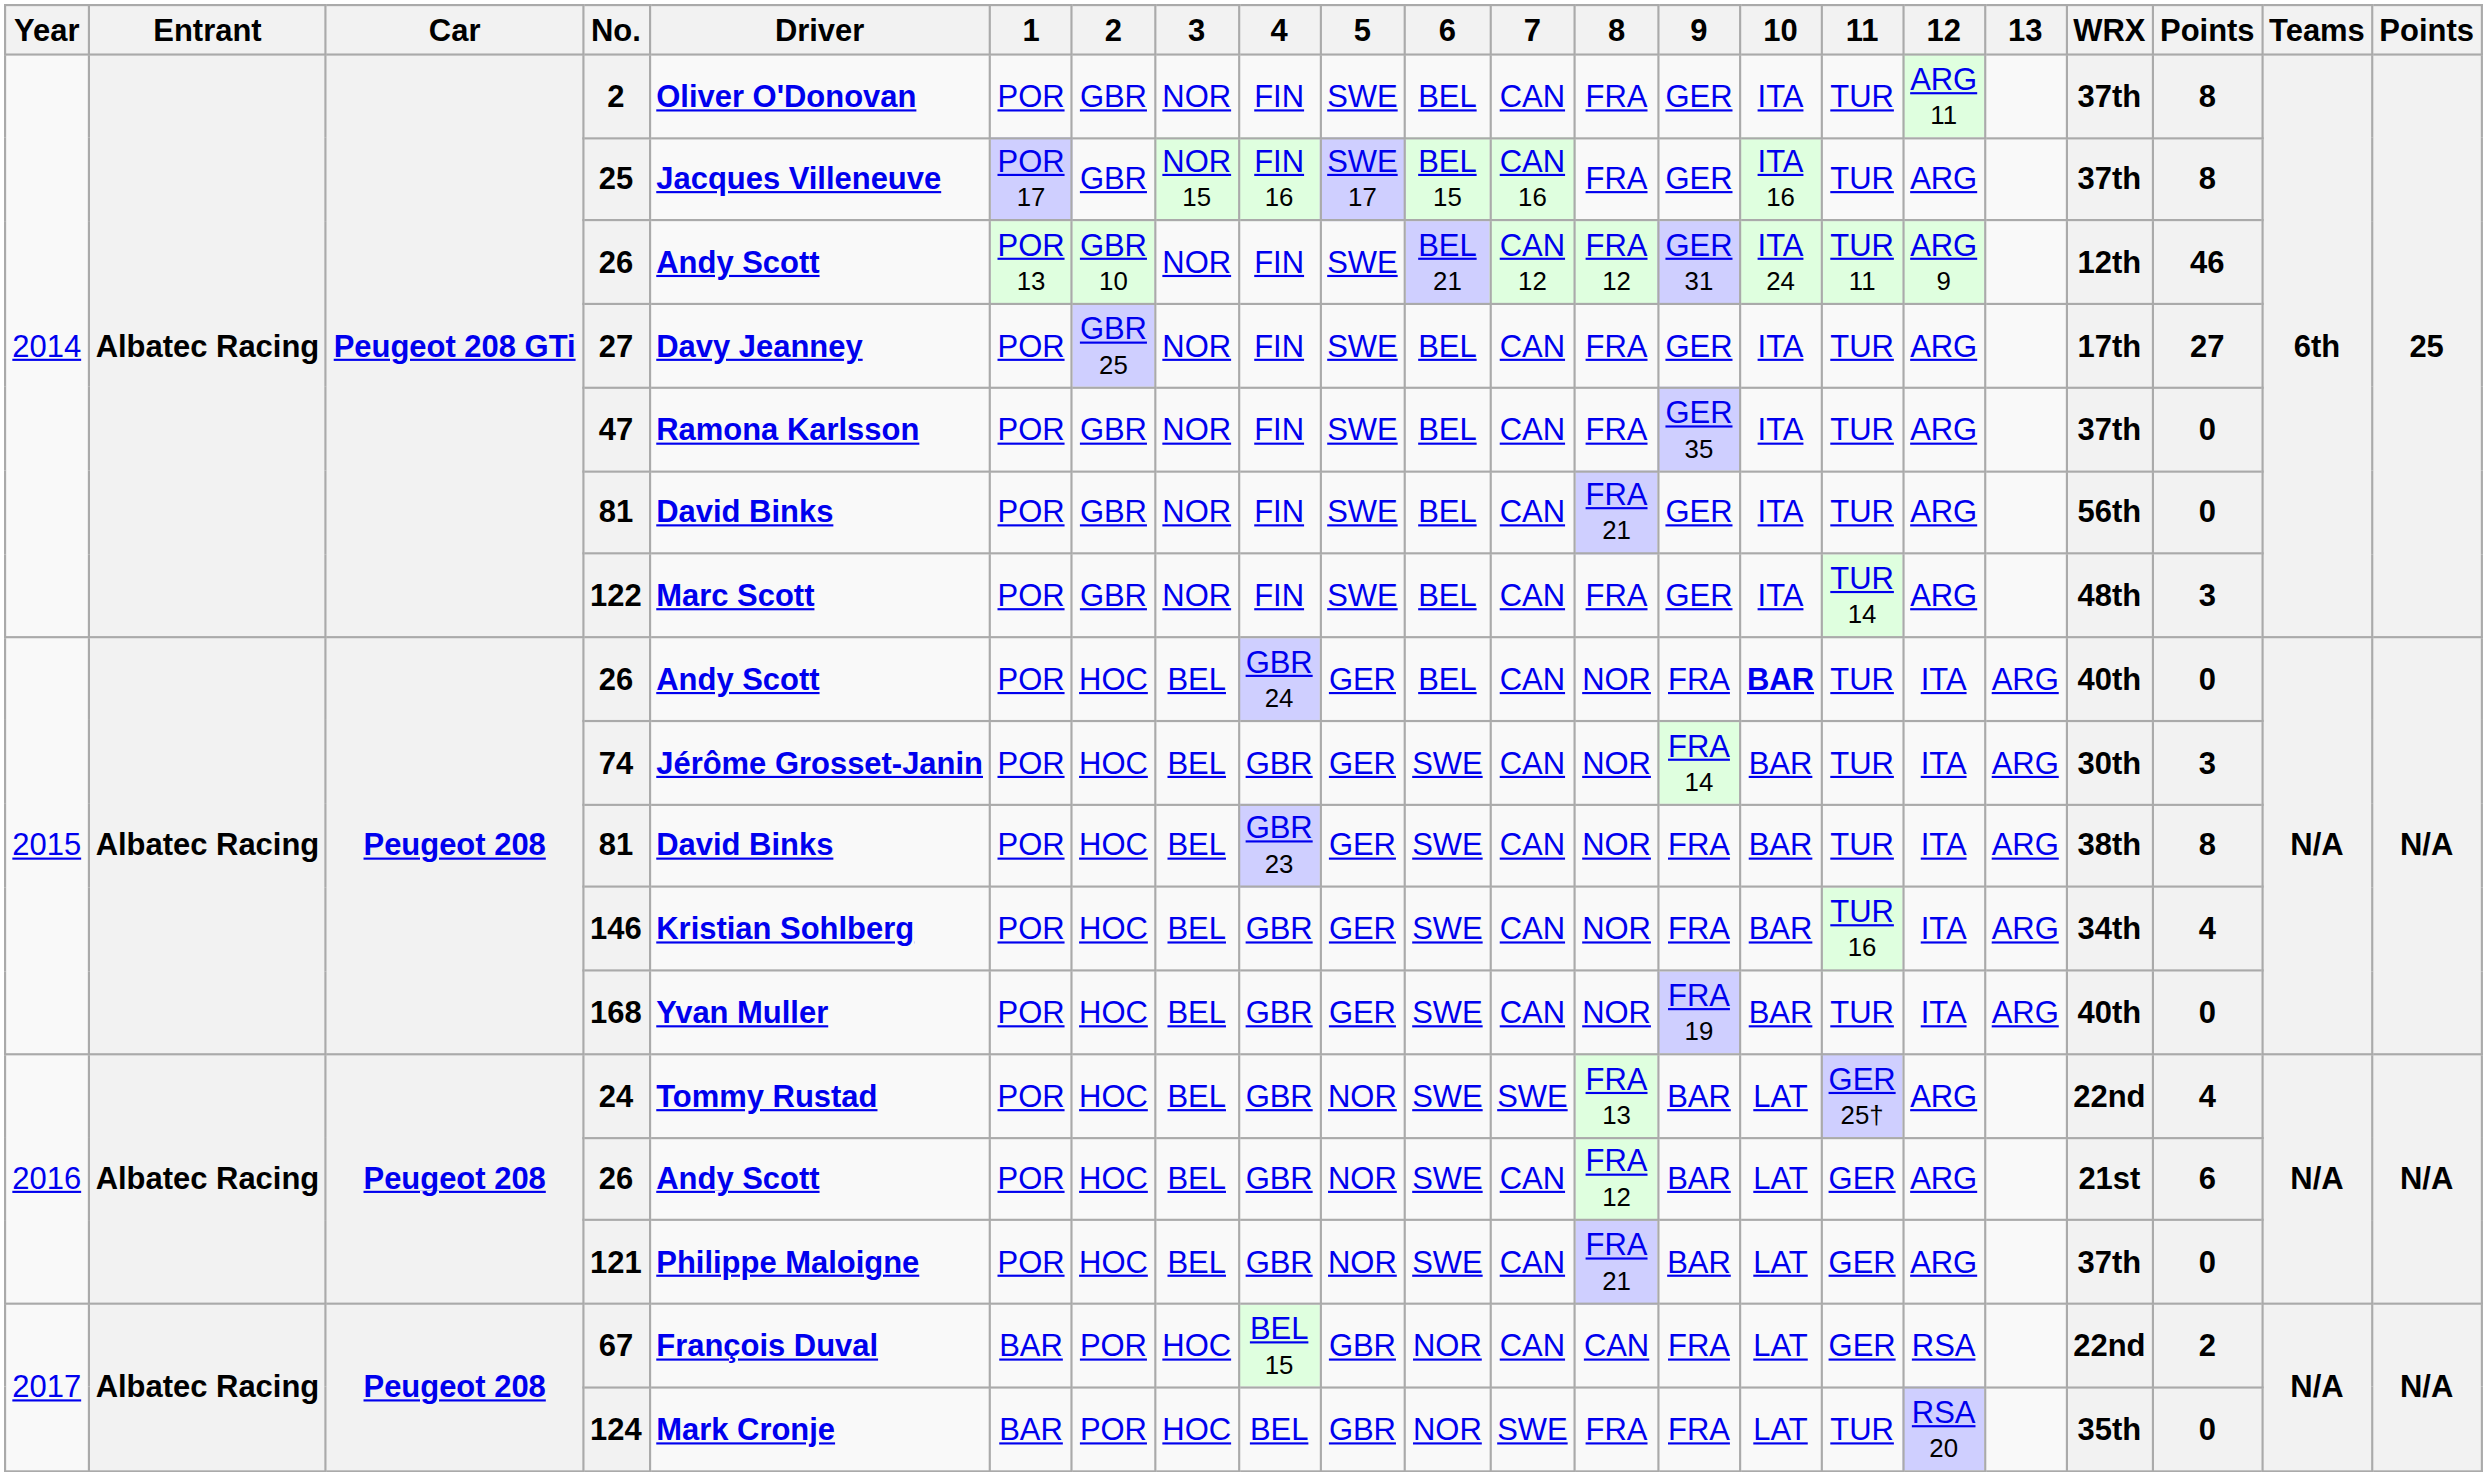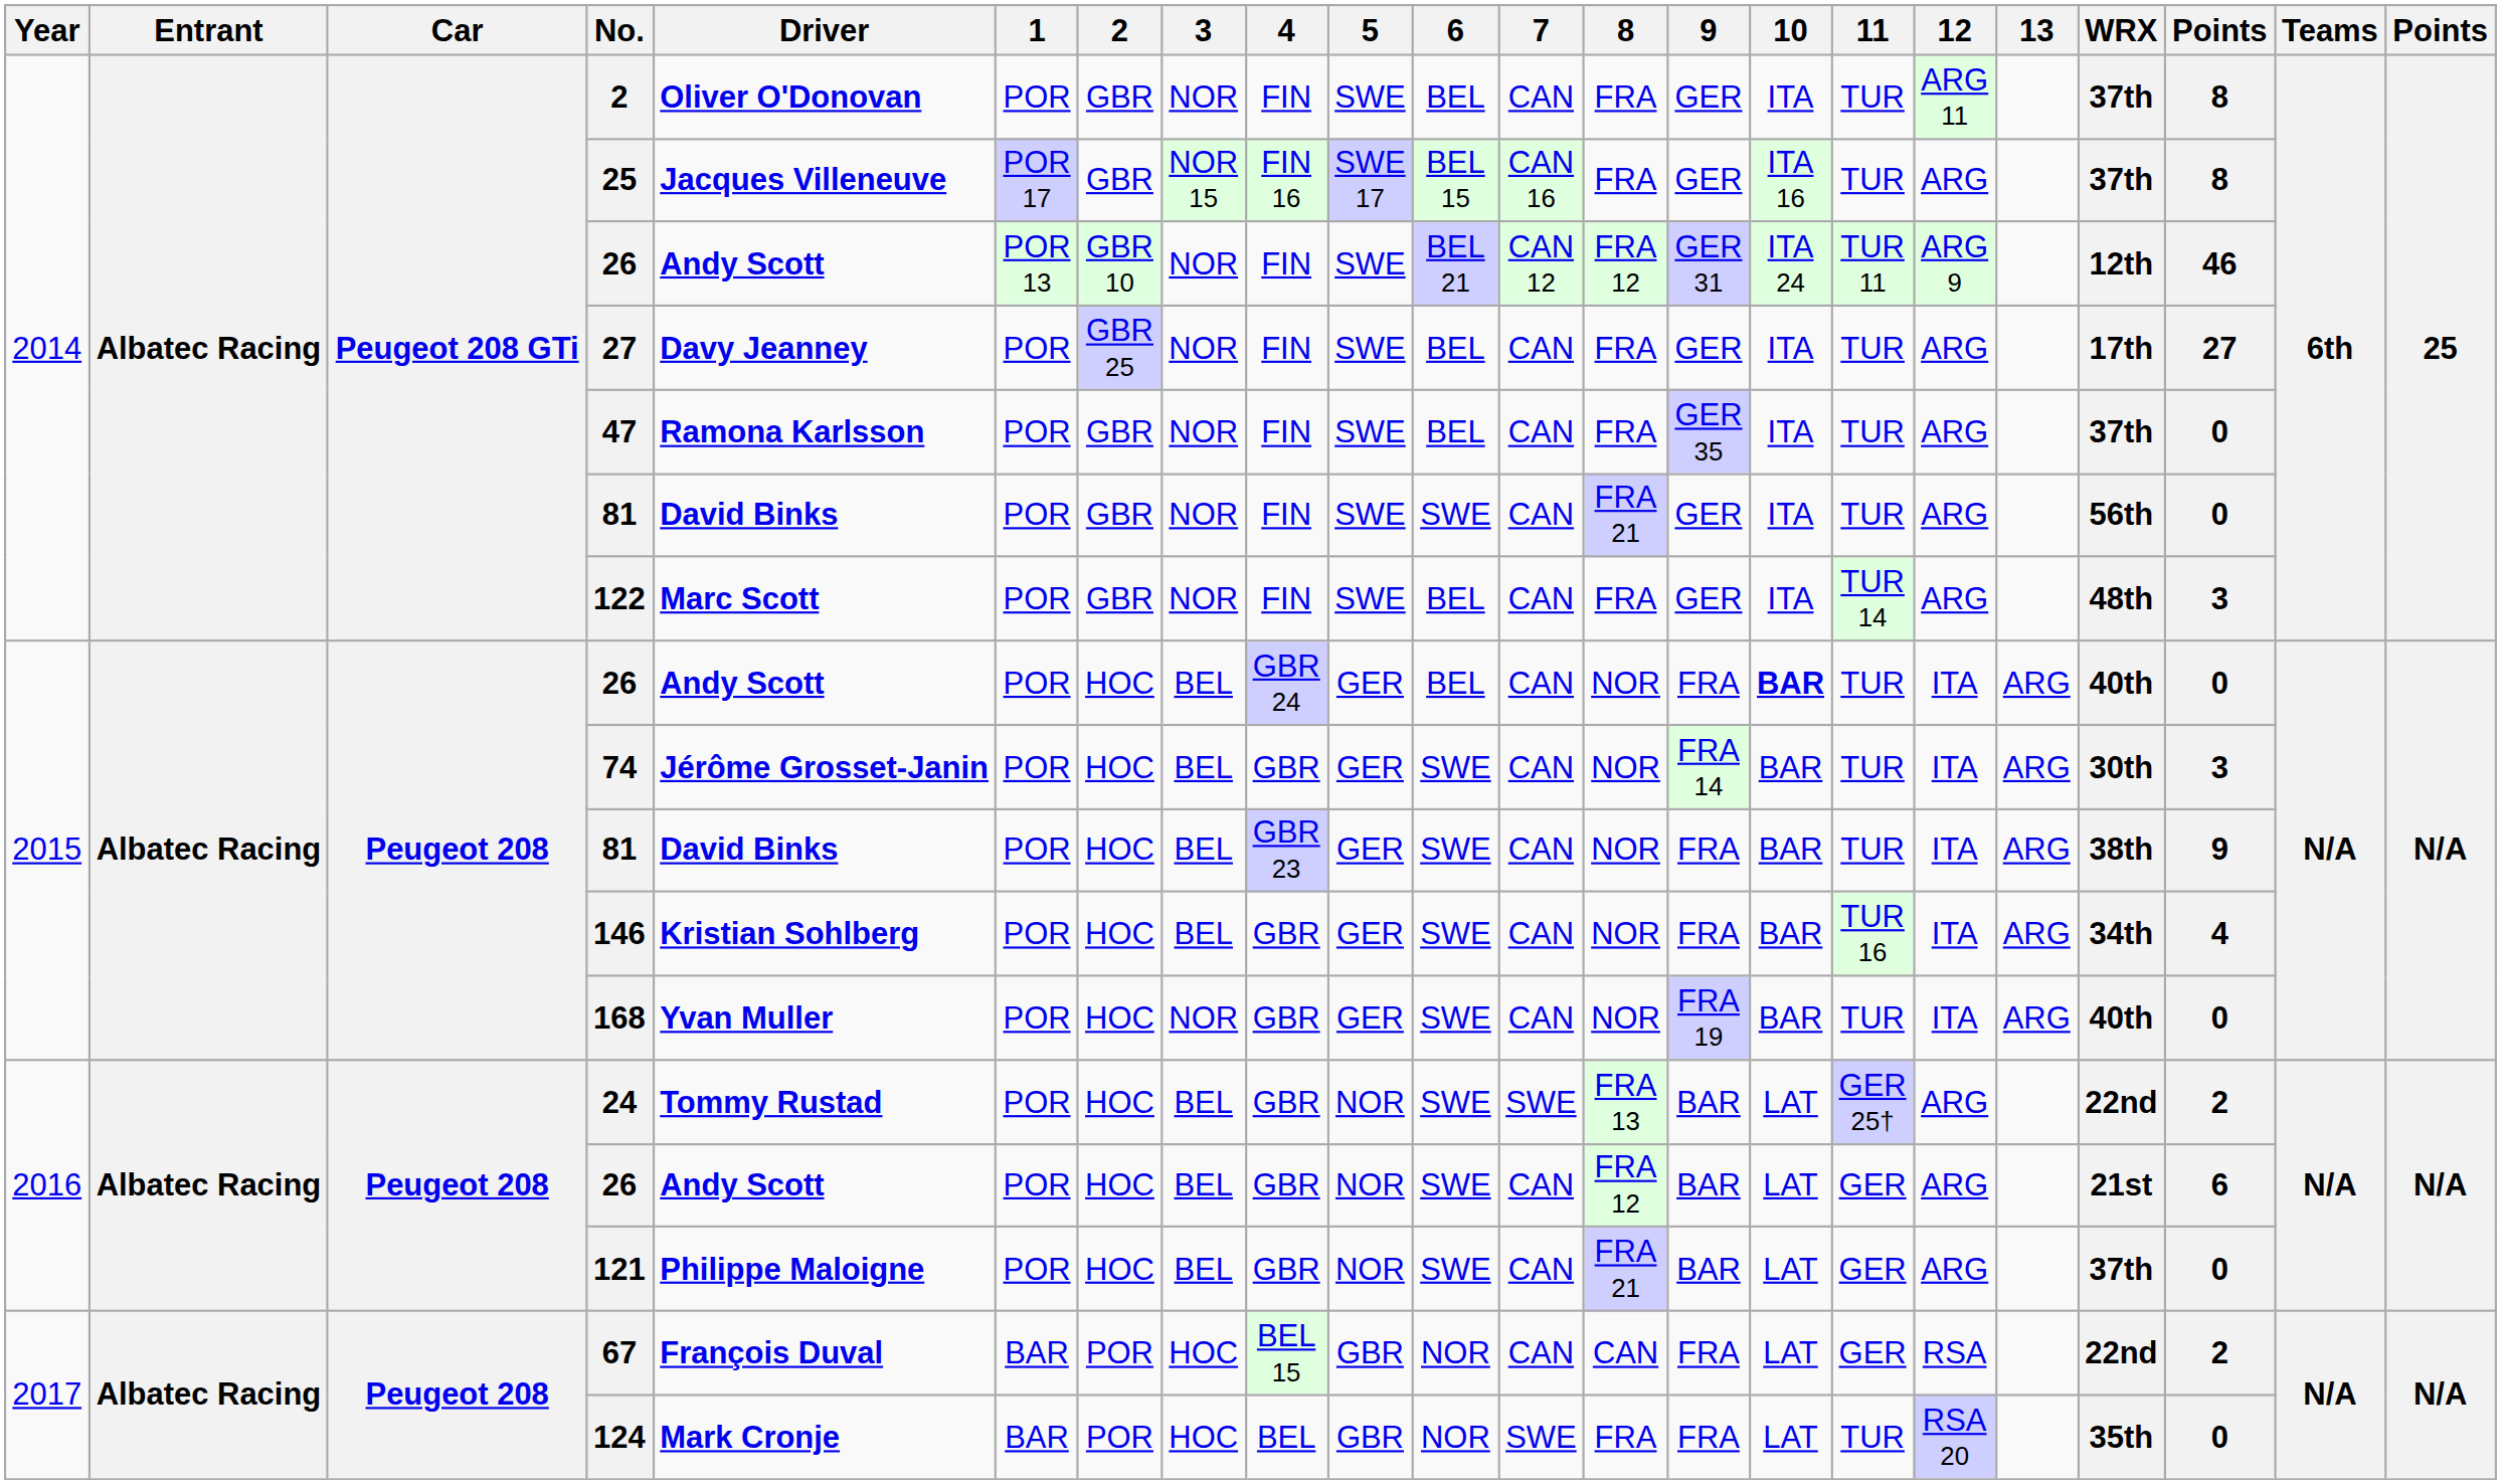2014 / 81 | 6: BEL -> SWE
2015 / 81 | column 20: 8 -> 9
168 | 3: BEL -> NOR
24 | column 20: 4 -> 2
